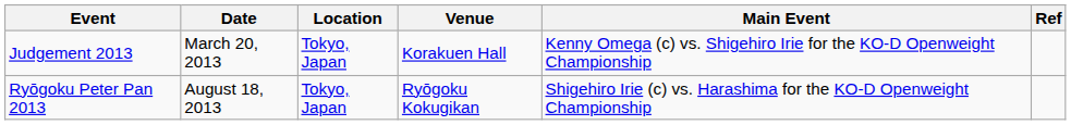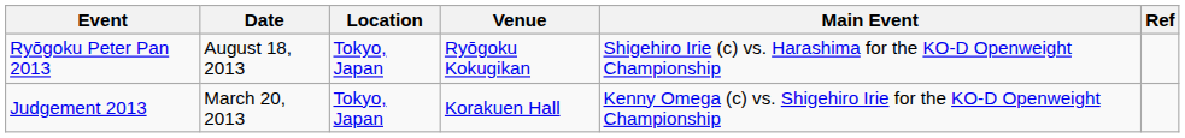rows swapped: Judgement 2013 <-> Ryōgoku Peter Pan 2013
